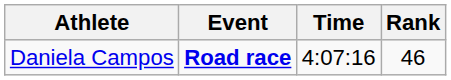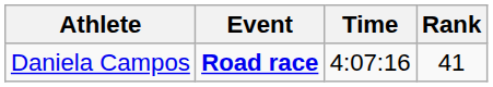Daniela Campos | Rank: 46 -> 41
